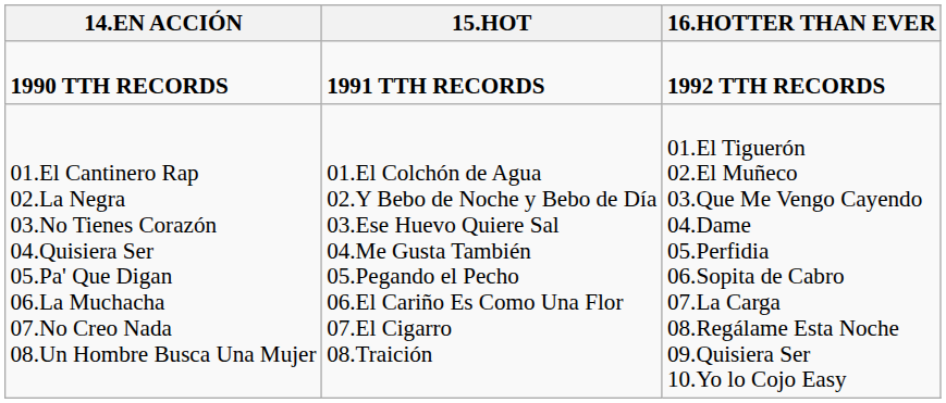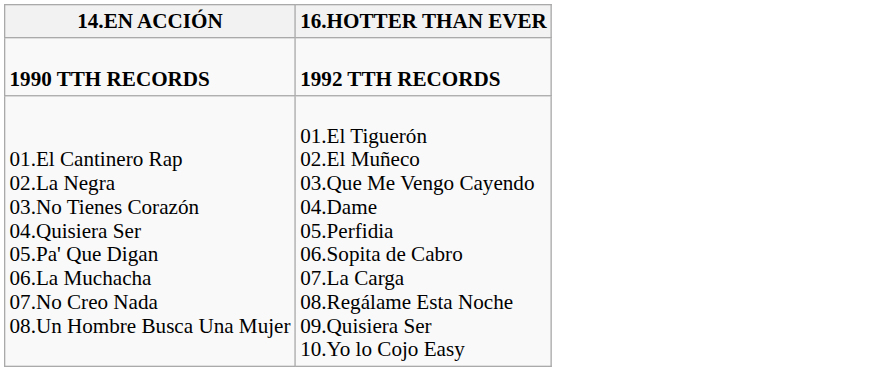- column: 15.HOT | 1991 TTH RECORDS | 01.El Colchón de Agua 02.Y Bebo de Noche y Bebo de Día 03.Ese Huevo Quiere Sal 04.Me Gusta También 05.Pegando el Pecho 06.El Cariño Es Como Una Flor 07.El Cigarro 08.Traición
